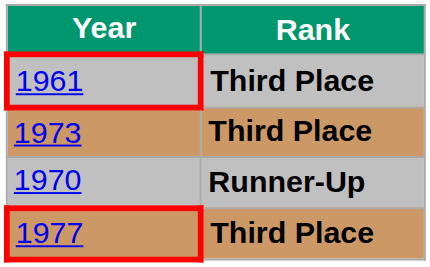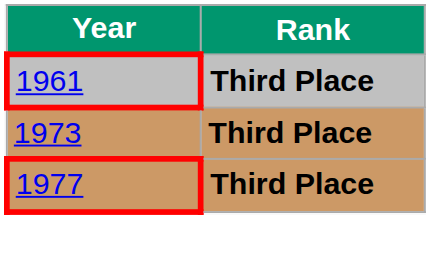- row: 1970 | Runner-Up
